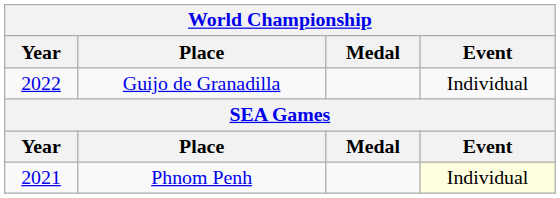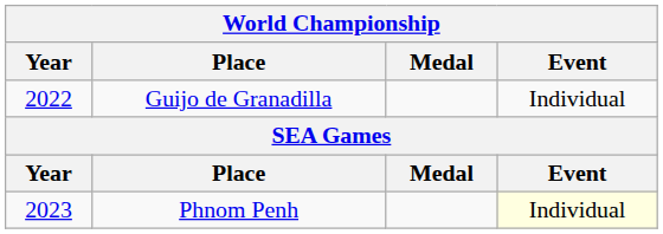Phnom Penh | Year: 2021 -> 2023
